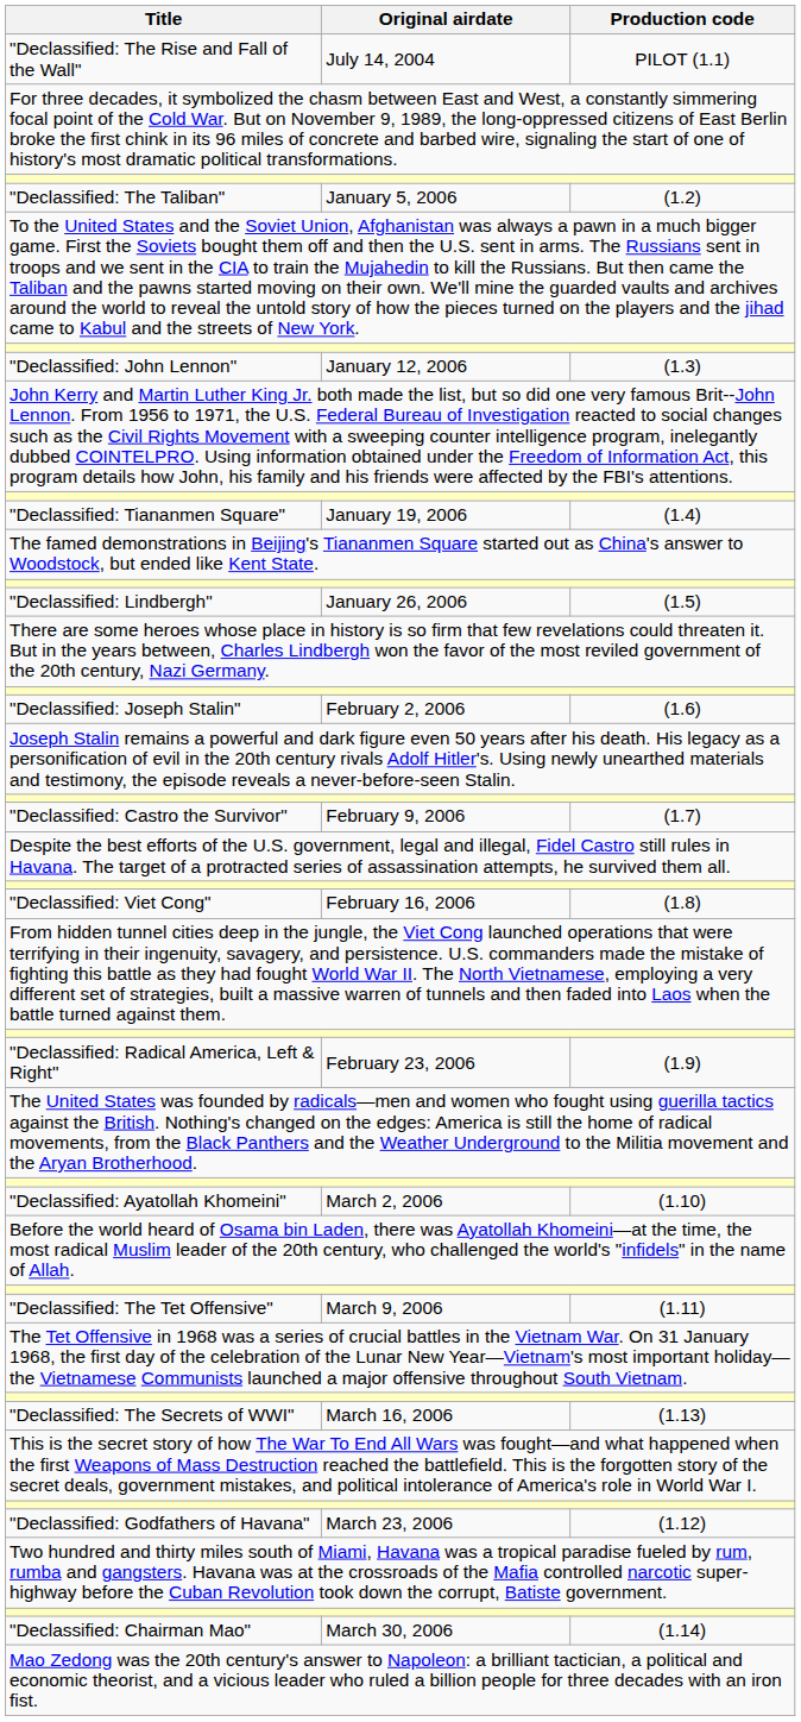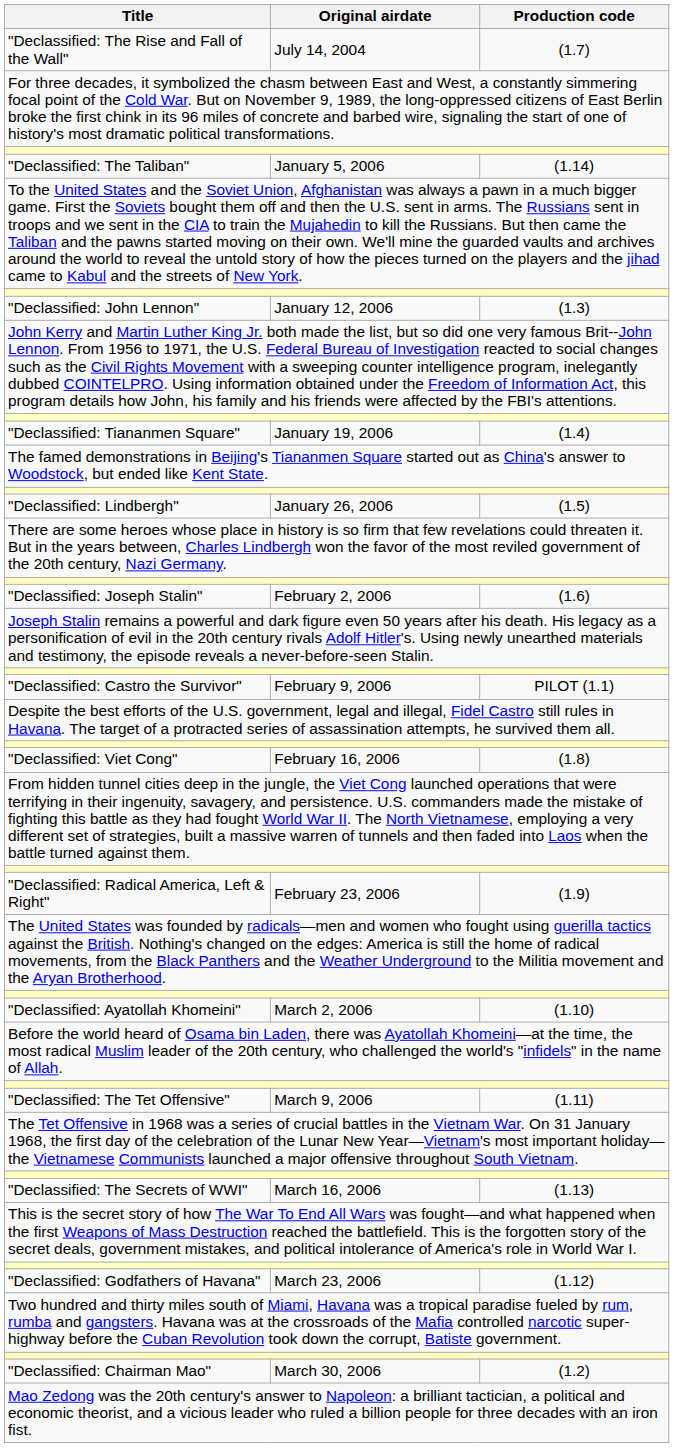"Declassified: The Rise and Fall of the Wall" | Production code: PILOT (1.1) -> (1.7)
"Declassified: The Taliban" | Production code: (1.2) -> (1.14)
"Declassified: Castro the Survivor" | Production code: (1.7) -> PILOT (1.1)
"Declassified: Chairman Mao" | Production code: (1.14) -> (1.2)
